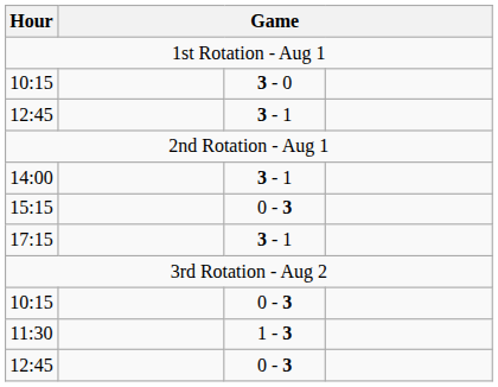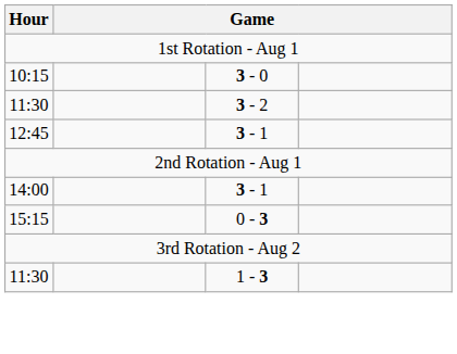+ row: 11:30 | 3 - 2
- row: 17:15 | 3 - 1
- row: 10:15 | 0 - 3
- row: 12:45 | 0 - 3
